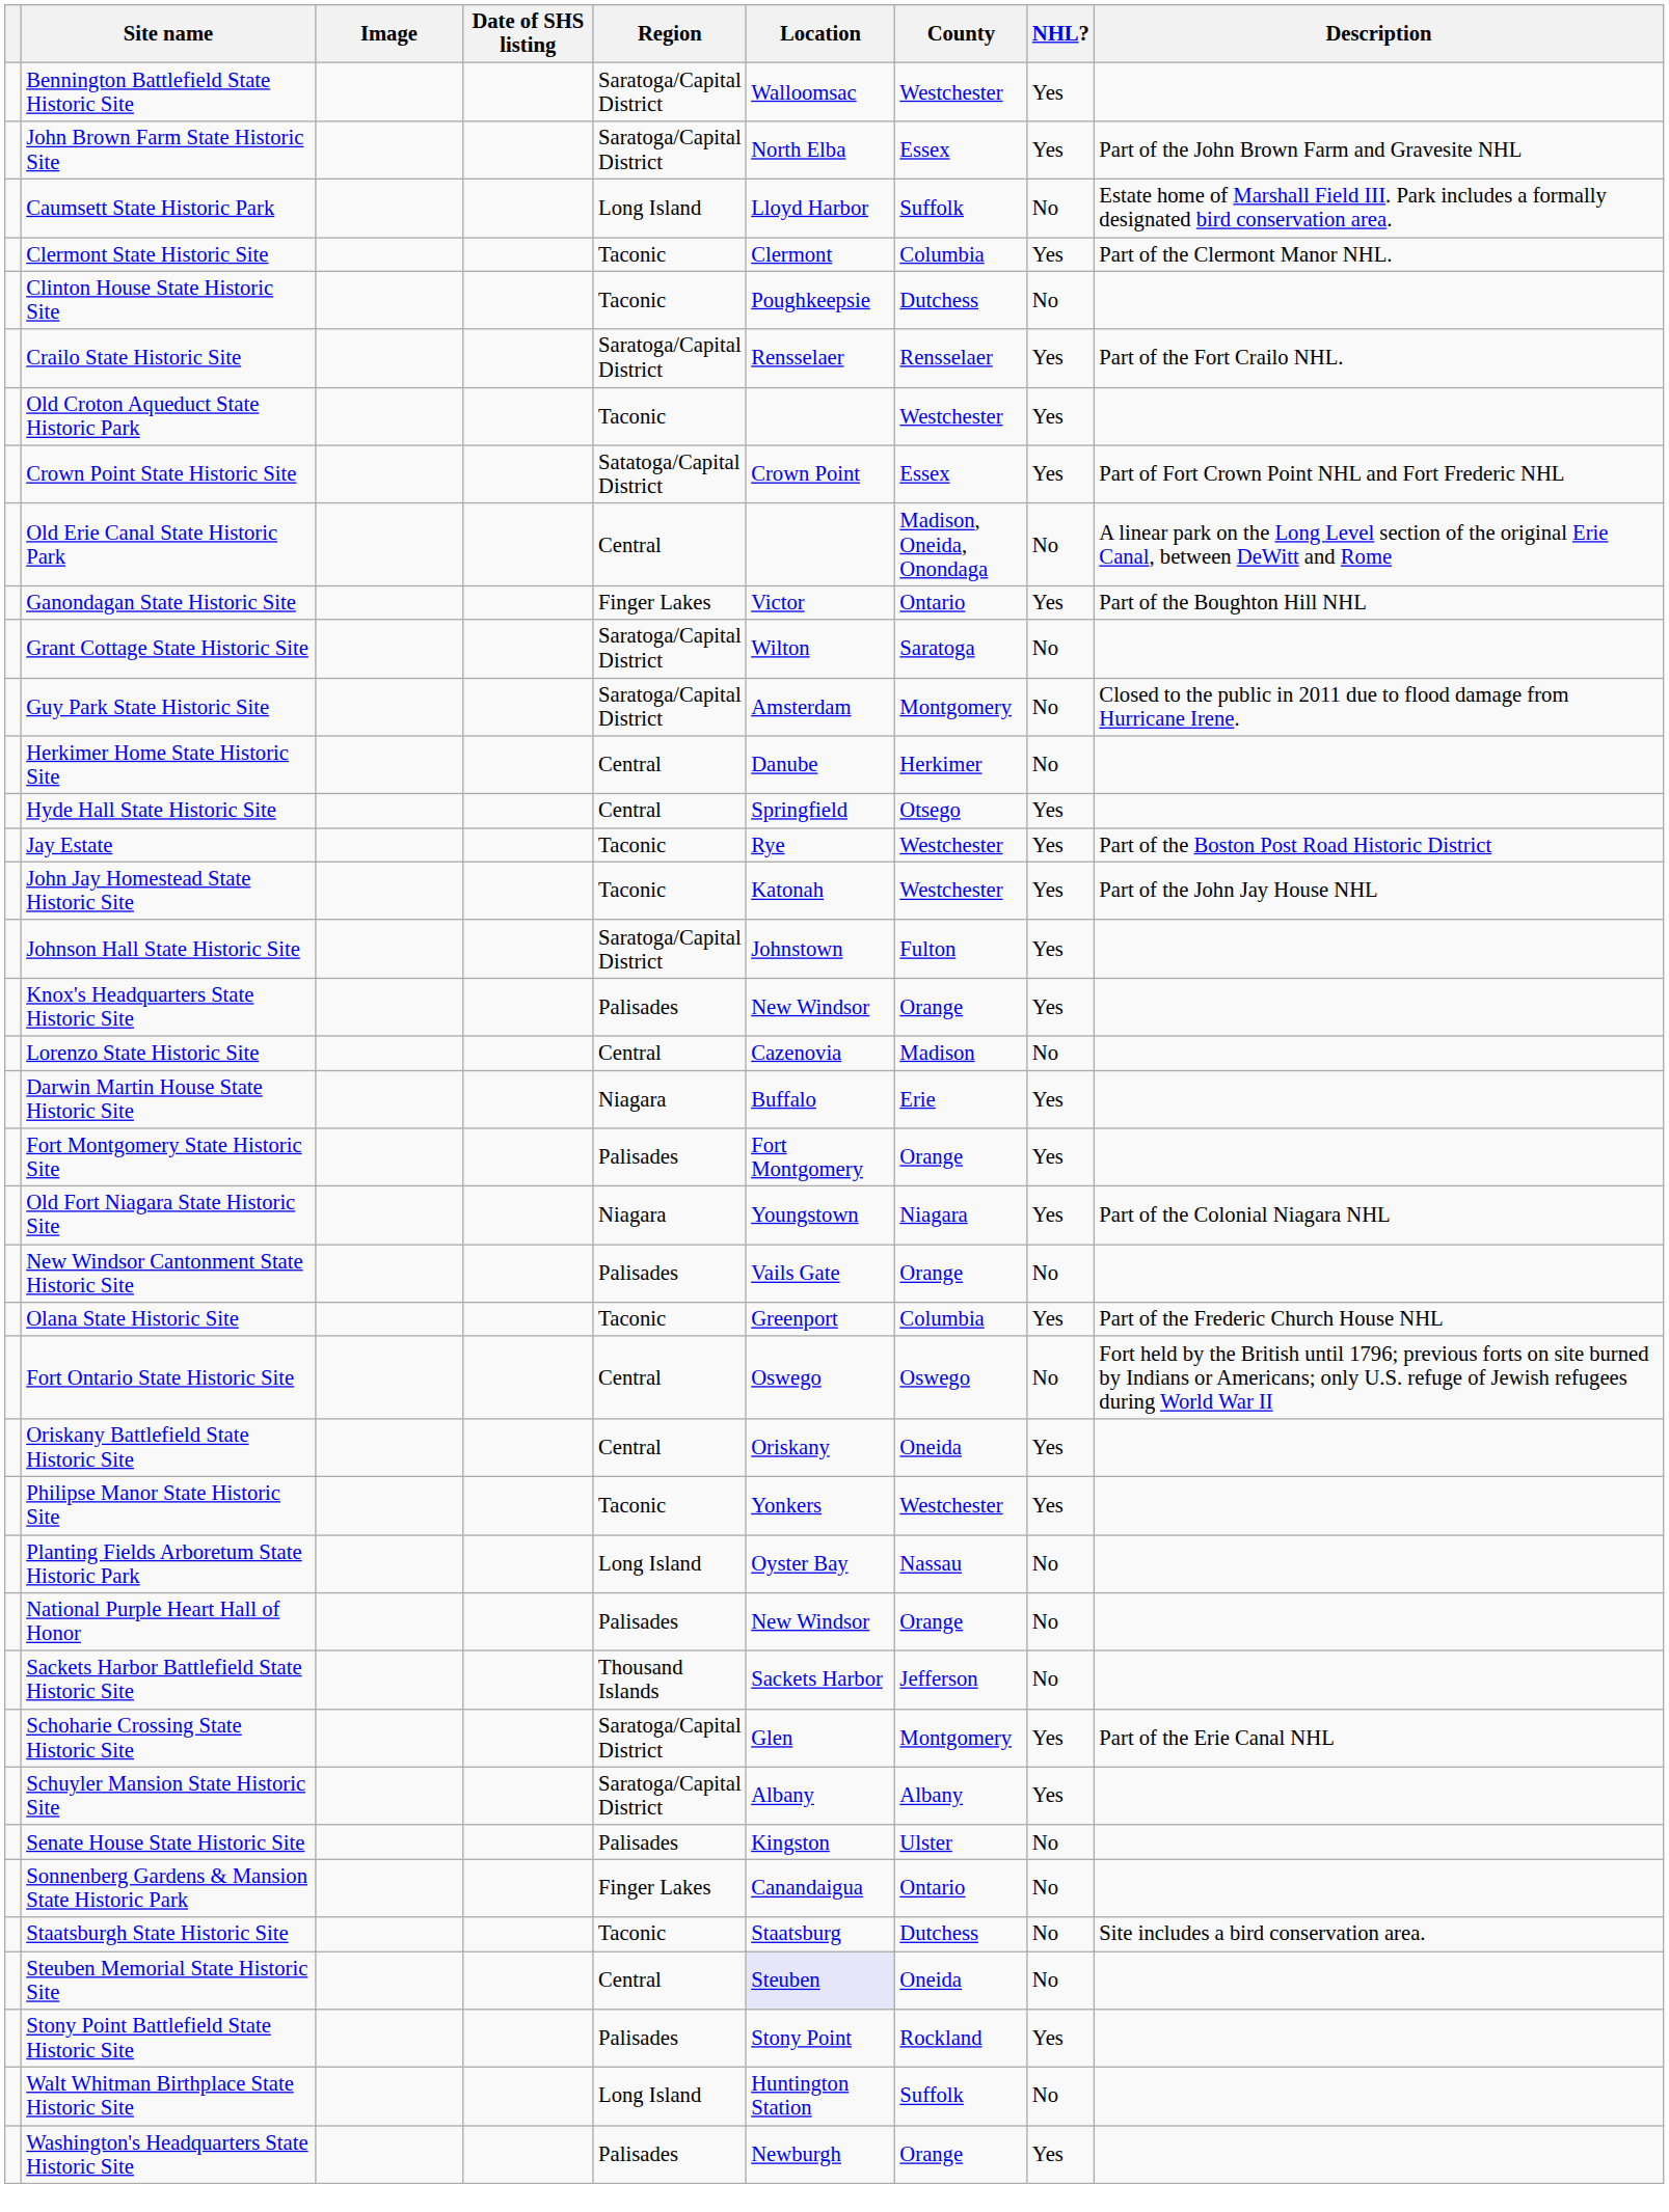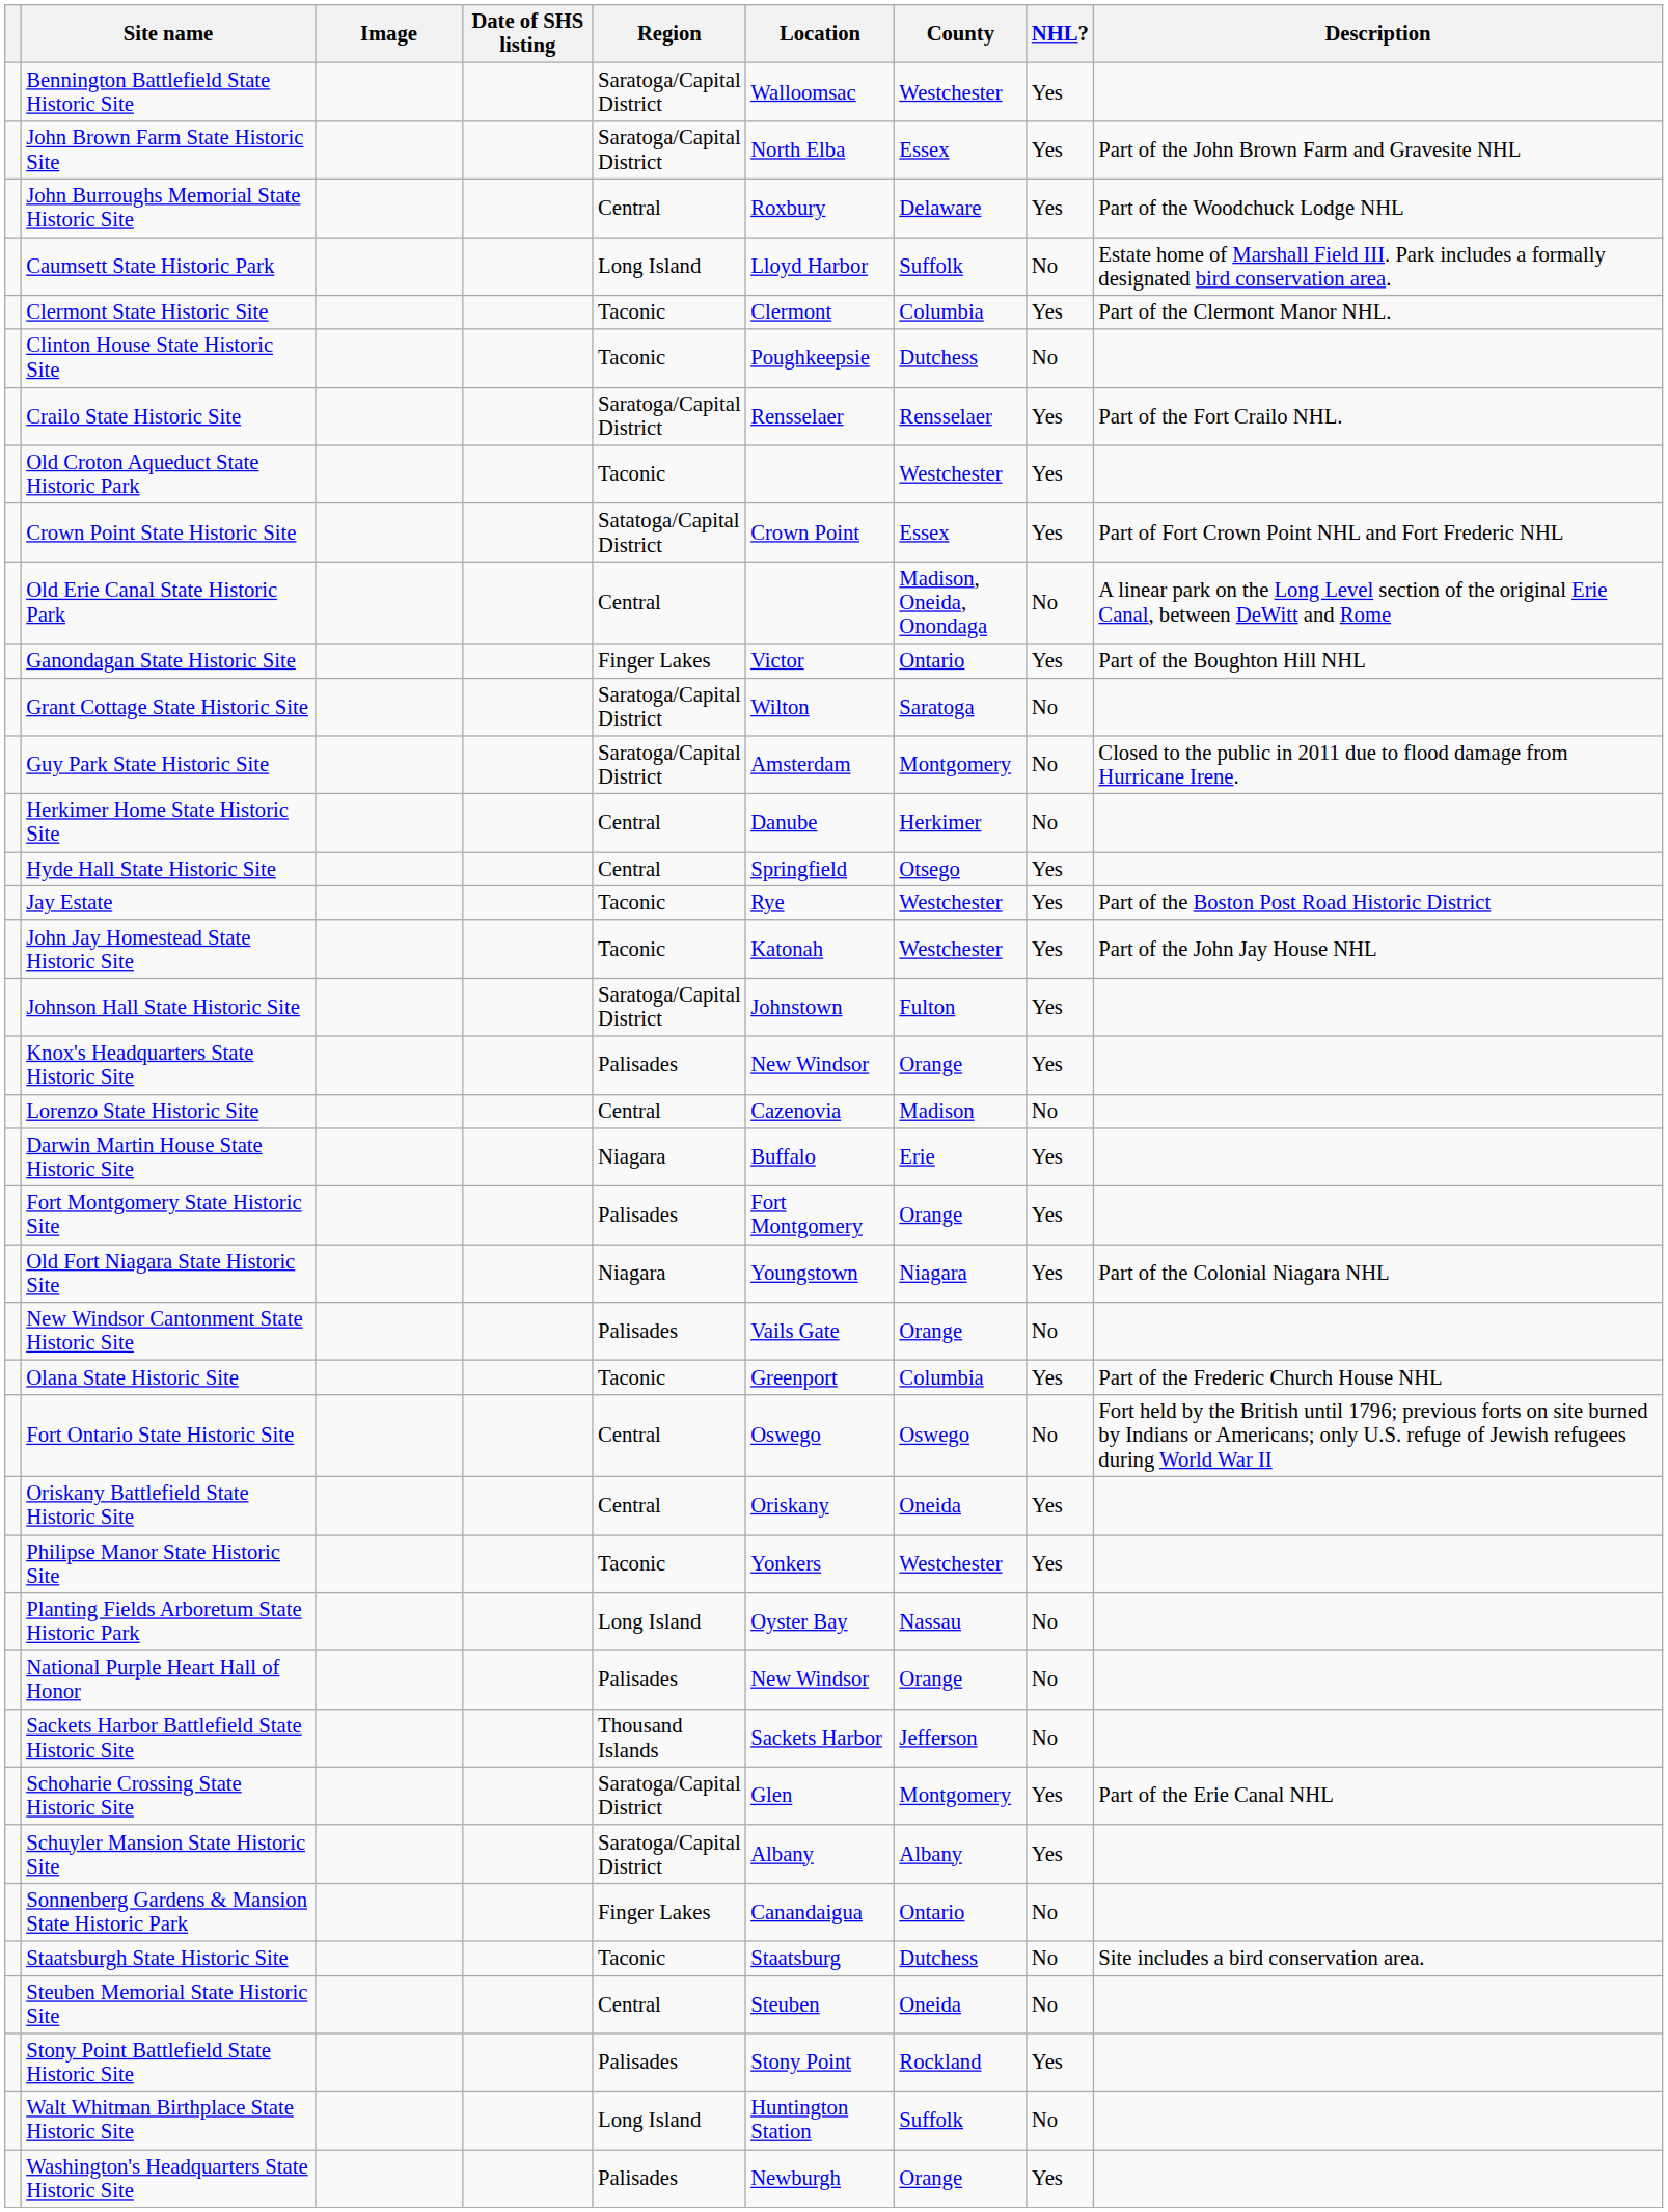+ row: John Burroughs Memorial State Historic Site | Central | Roxbury | Delaware | Yes | Part of the Woodchuck Lodge NHL
- row: Senate House State Historic Site | Palisades | Kingston | Ulster | No
Steuben Memorial State Historic Site | Location: lavender background -> no background
